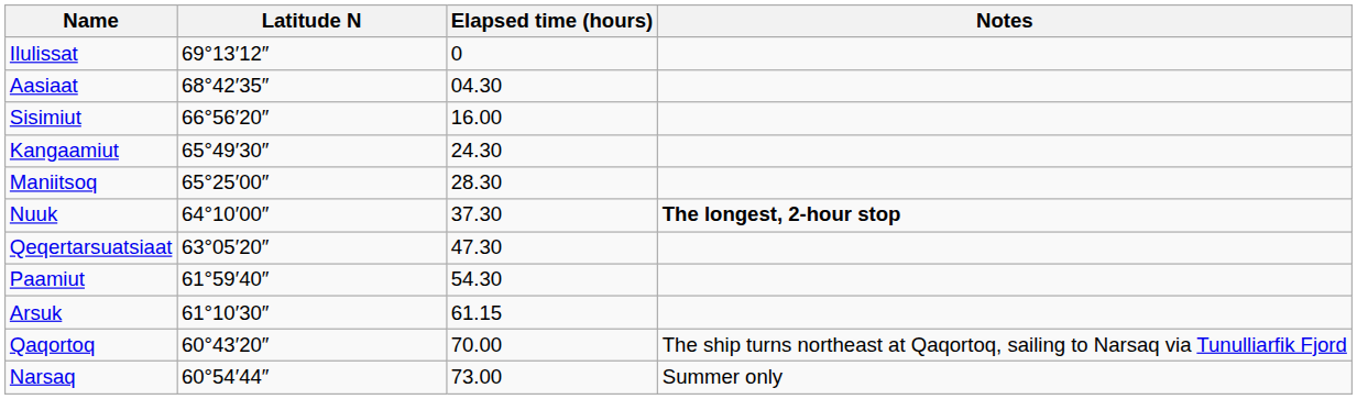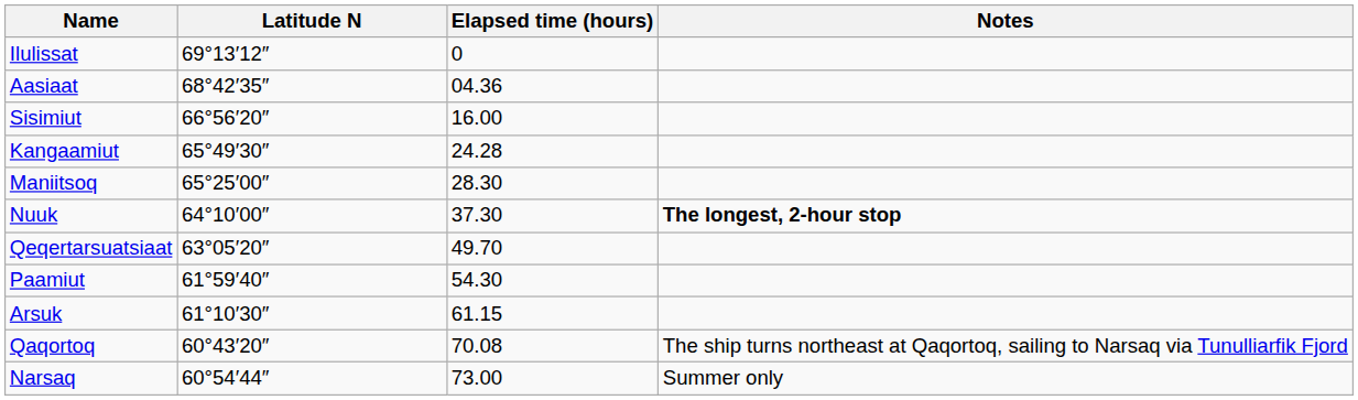Aasiaat | Elapsed time (hours): 04.30 -> 04.36
Kangaamiut | Elapsed time (hours): 24.30 -> 24.28
Qeqertarsuatsiaat | Elapsed time (hours): 47.30 -> 49.70
Qaqortoq | Elapsed time (hours): 70.00 -> 70.08
